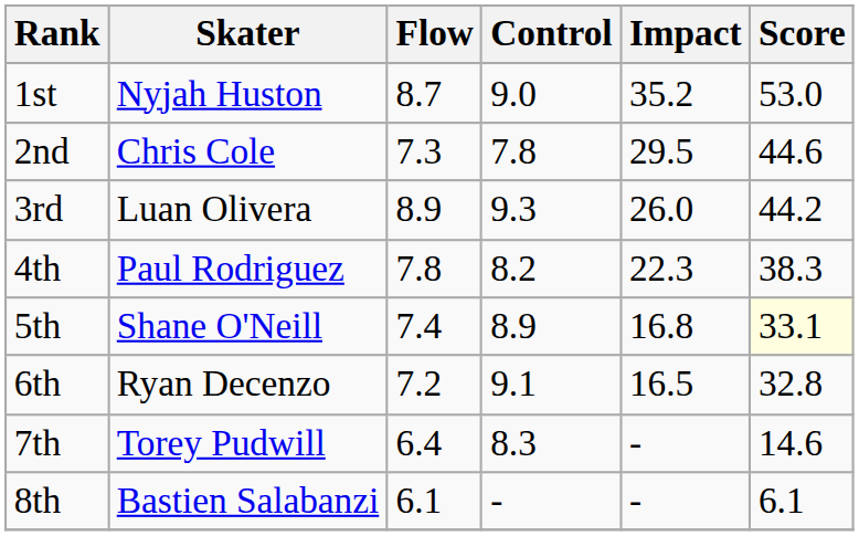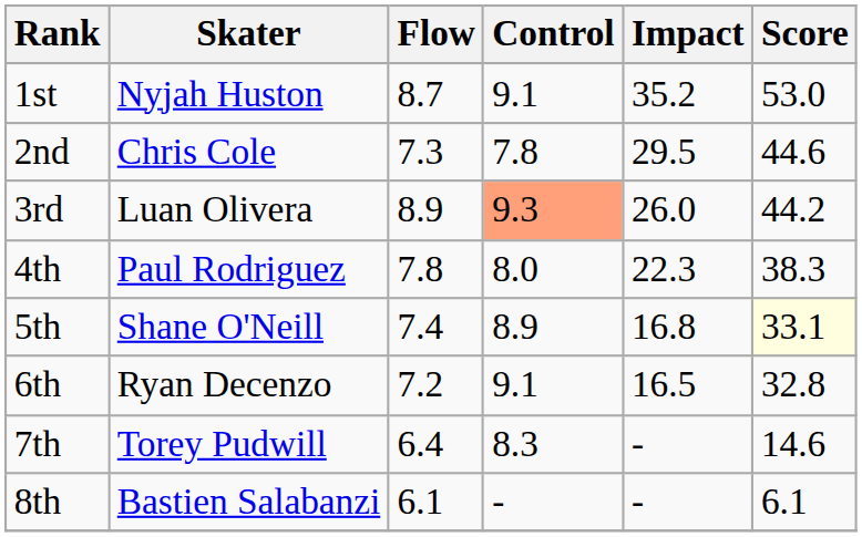1st | Control: 9.0 -> 9.1
3rd | Control: no background -> lightsalmon background
4th | Control: 8.2 -> 8.0
